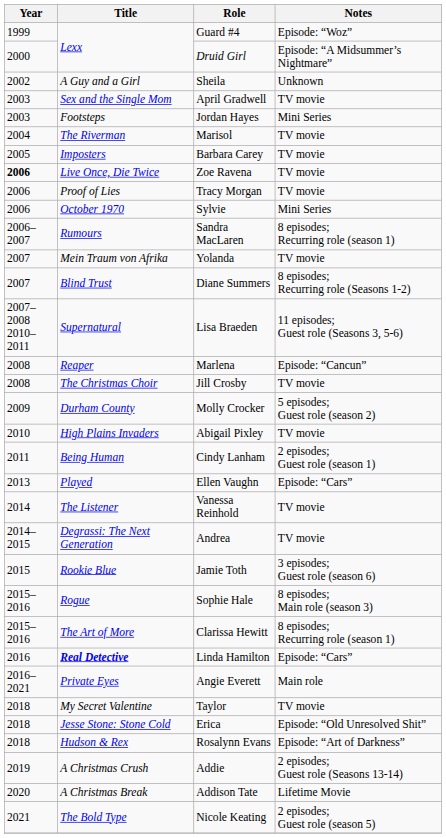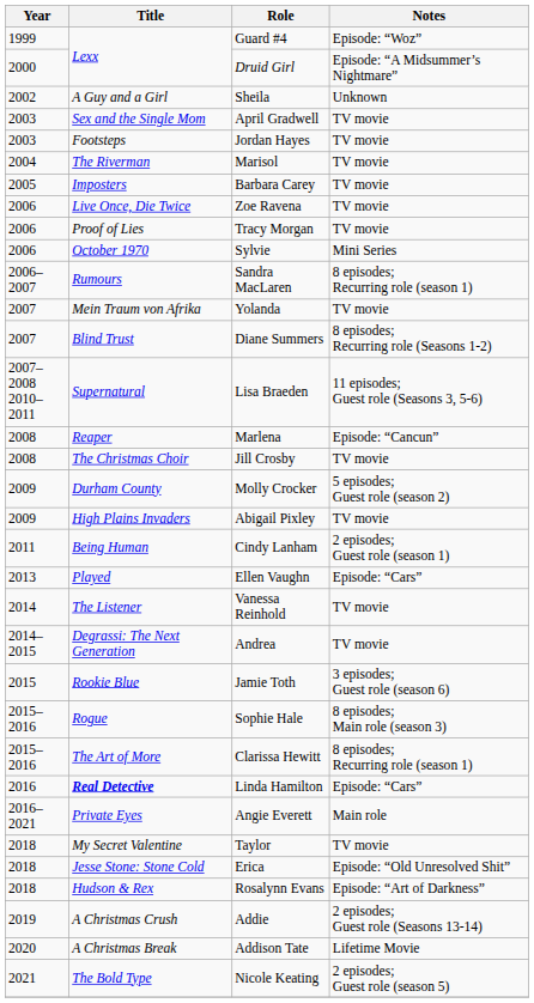Jordan Hayes | Notes: Mini Series -> TV movie
Zoe Ravena | Year: bold -> normal
Abigail Pixley | Year: 2010 -> 2009
